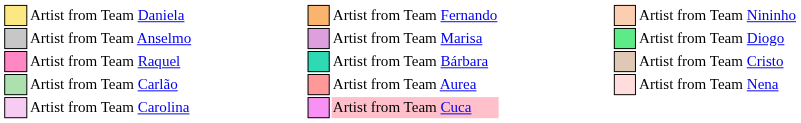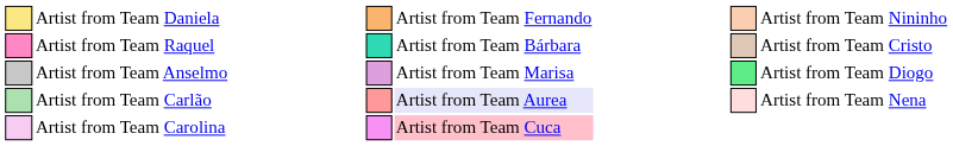rows swapped: Artist from Team Anselmo <-> Artist from Team Raquel
Artist from Team Carlão | column 9: no background -> lavender background
